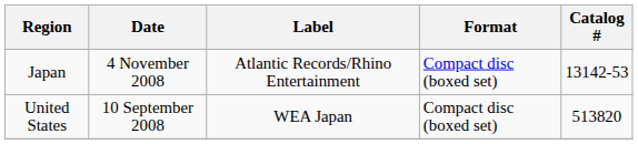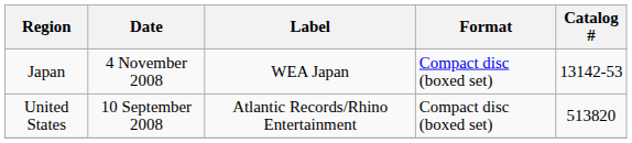Japan | Label: Atlantic Records/Rhino Entertainment -> WEA Japan
United States | Label: WEA Japan -> Atlantic Records/Rhino Entertainment
